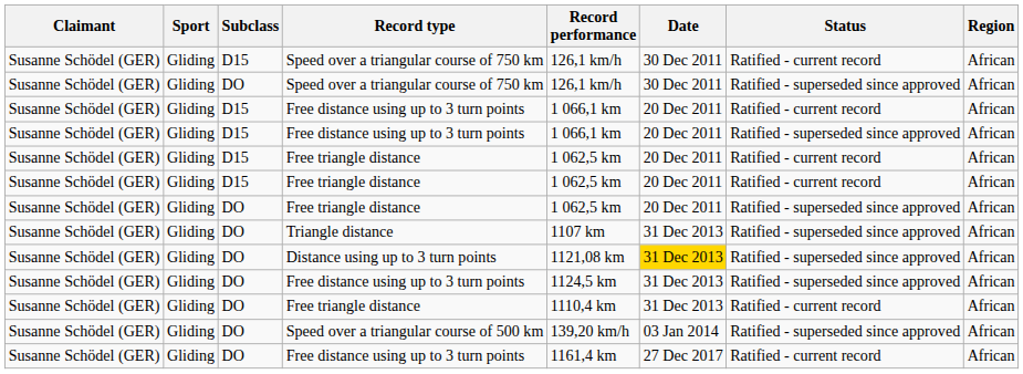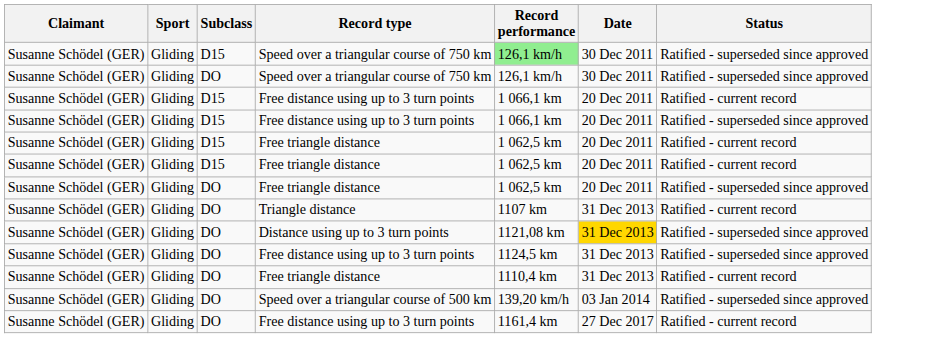- column: Region | African | African | African | African | African | African | African | African | African | African | African | African | African
D15 / Speed over a triangular course of 750 km | Record performance: no background -> lightgreen background
D15 / Speed over a triangular course of 750 km | Status: Ratified - current record -> Ratified - superseded since approved
Triangle distance | Status: Ratified - superseded since approved -> Ratified - current record
